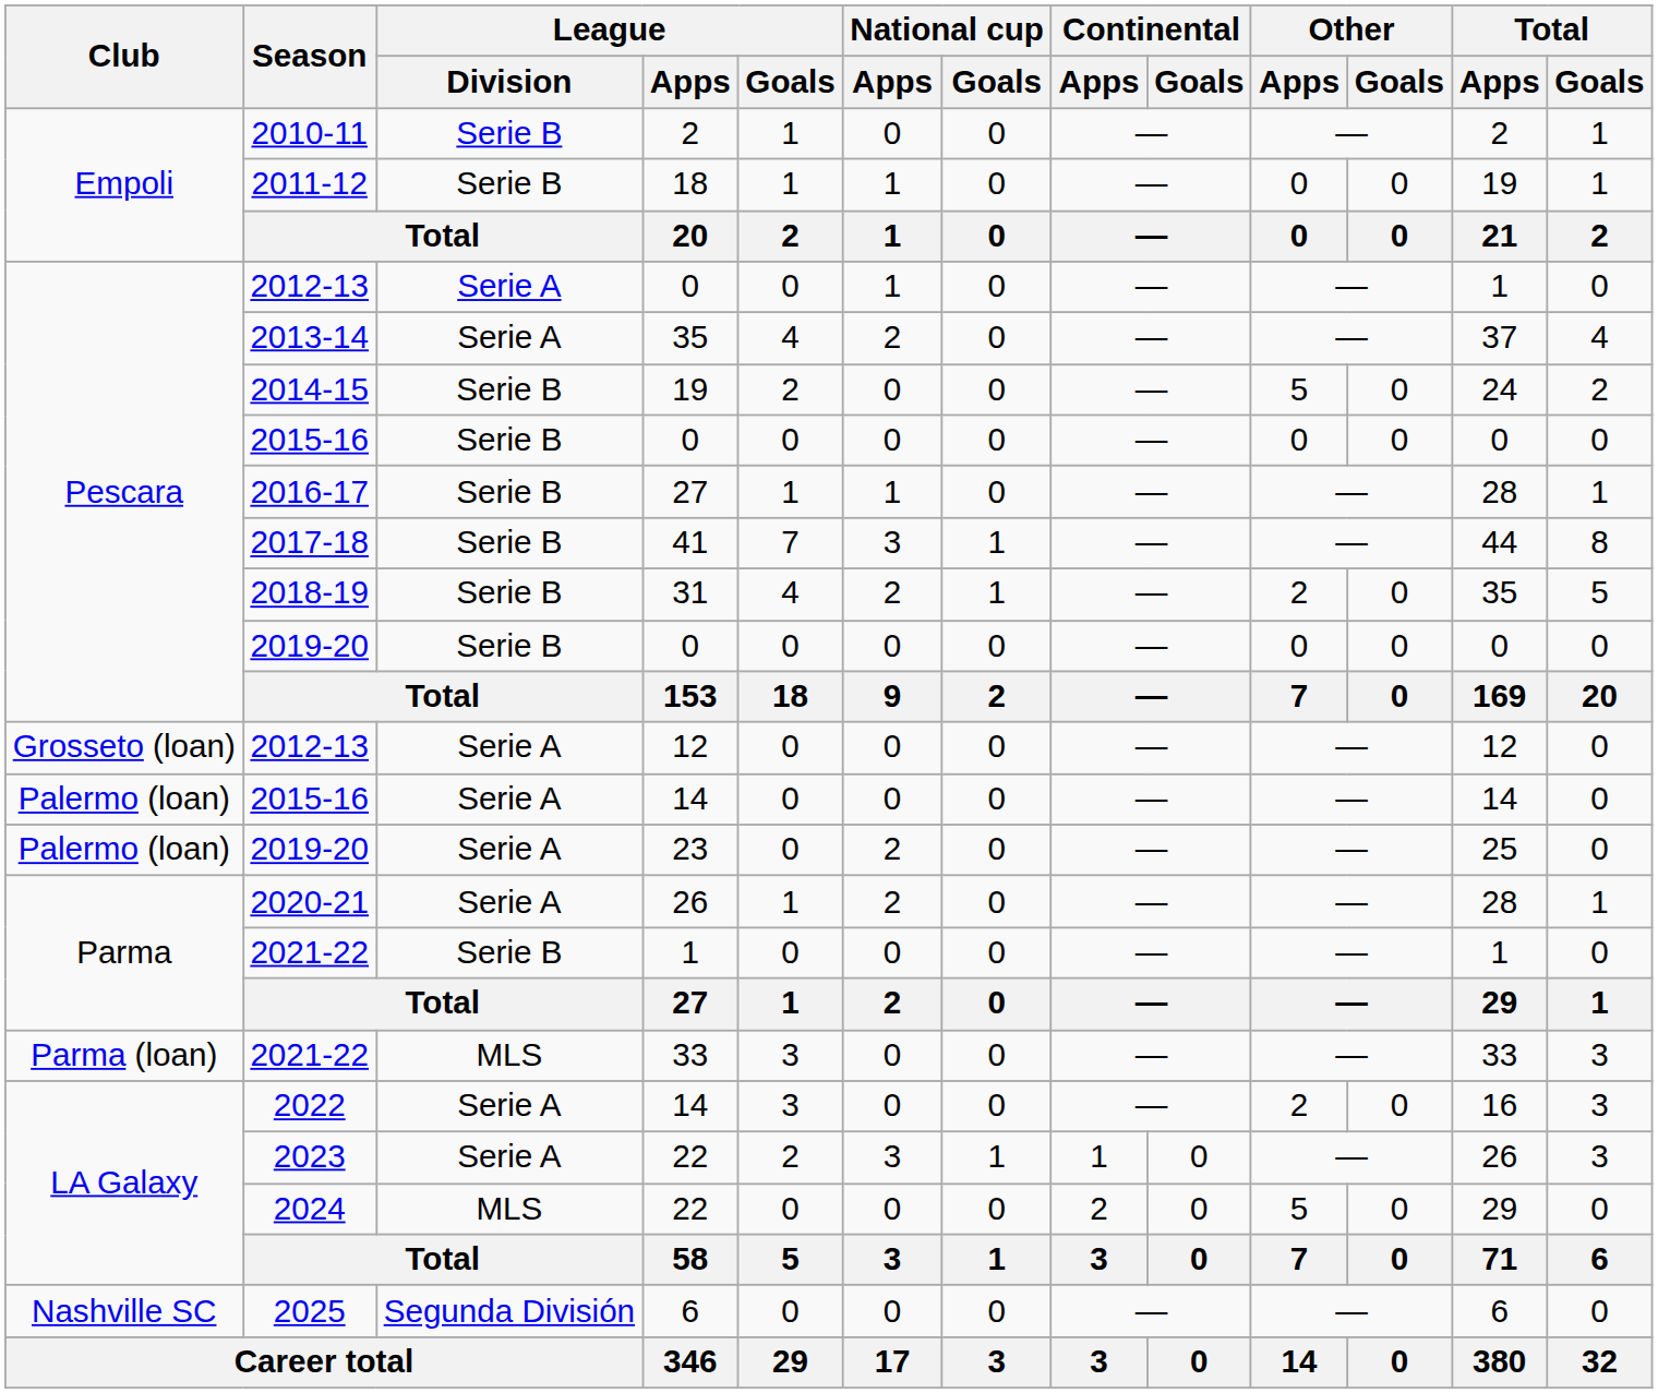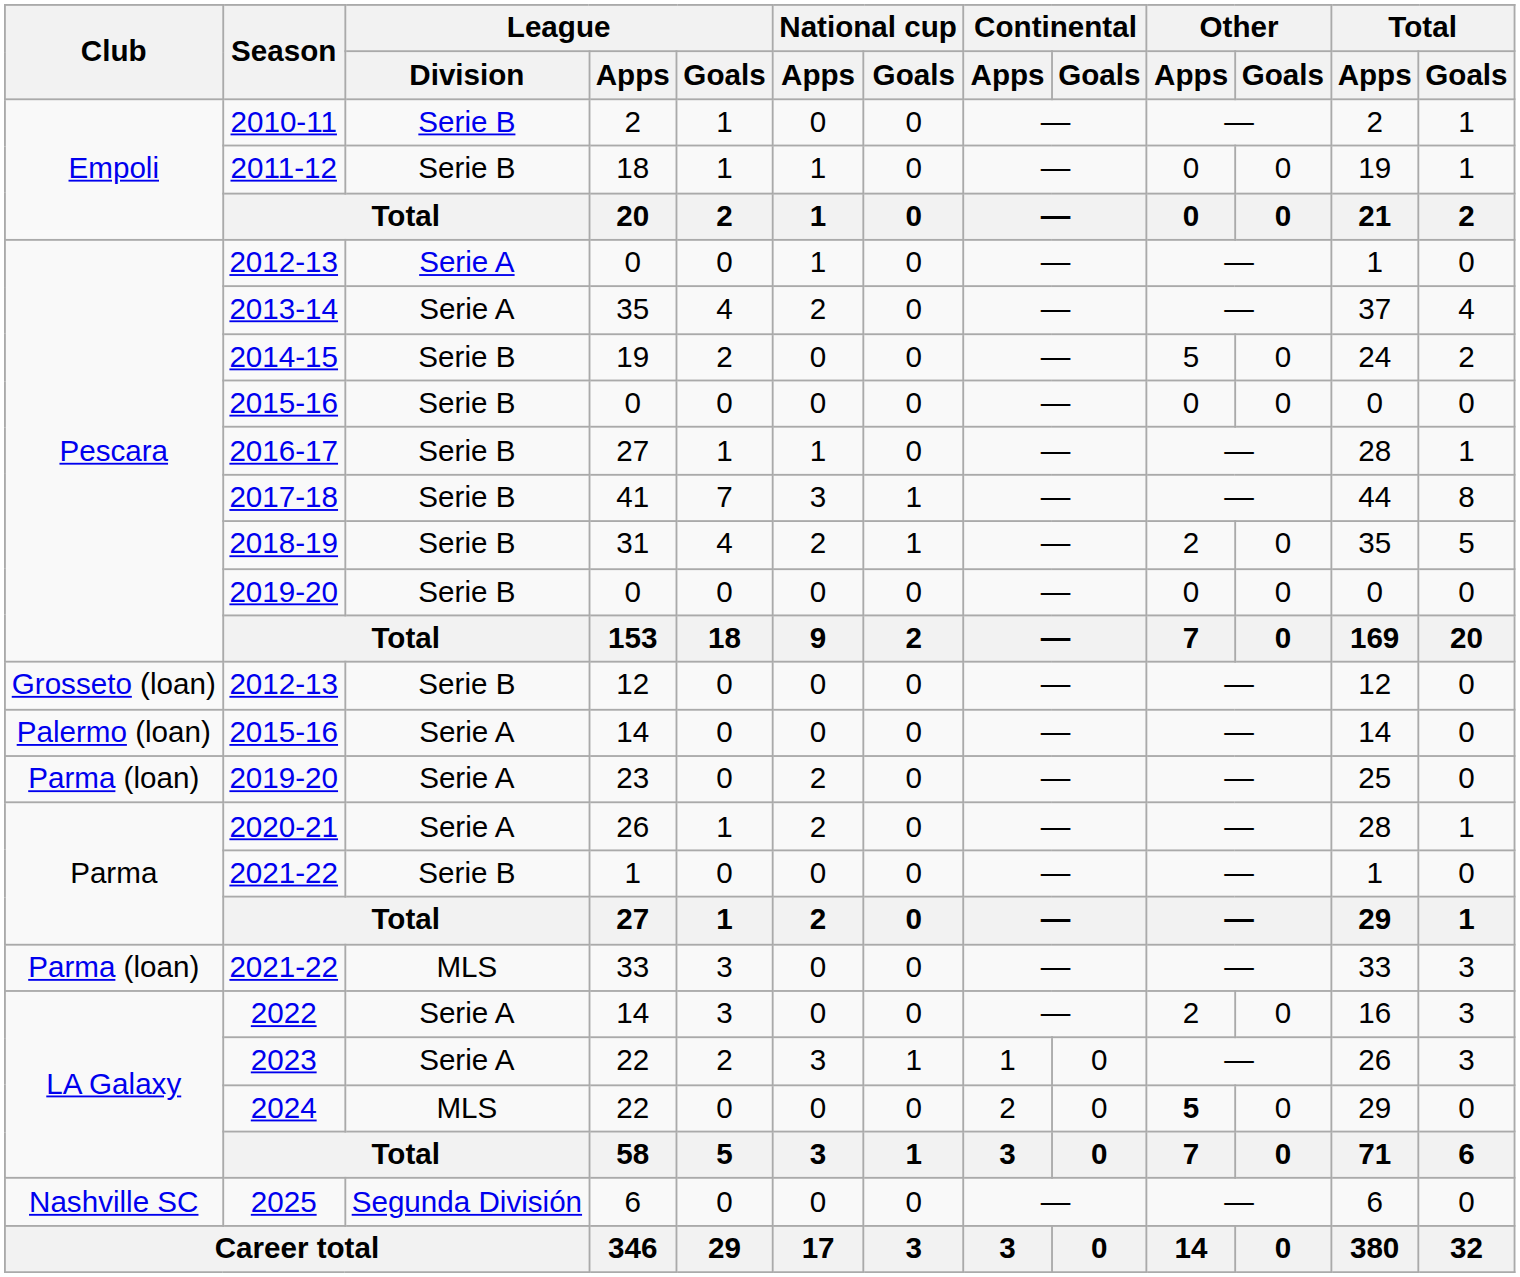2012-13 / 12 | League / Division: Serie A -> Serie B
2019-20 / 23 | Club: Palermo (loan) -> Parma (loan)
2024 | Other / Apps: normal -> bold
